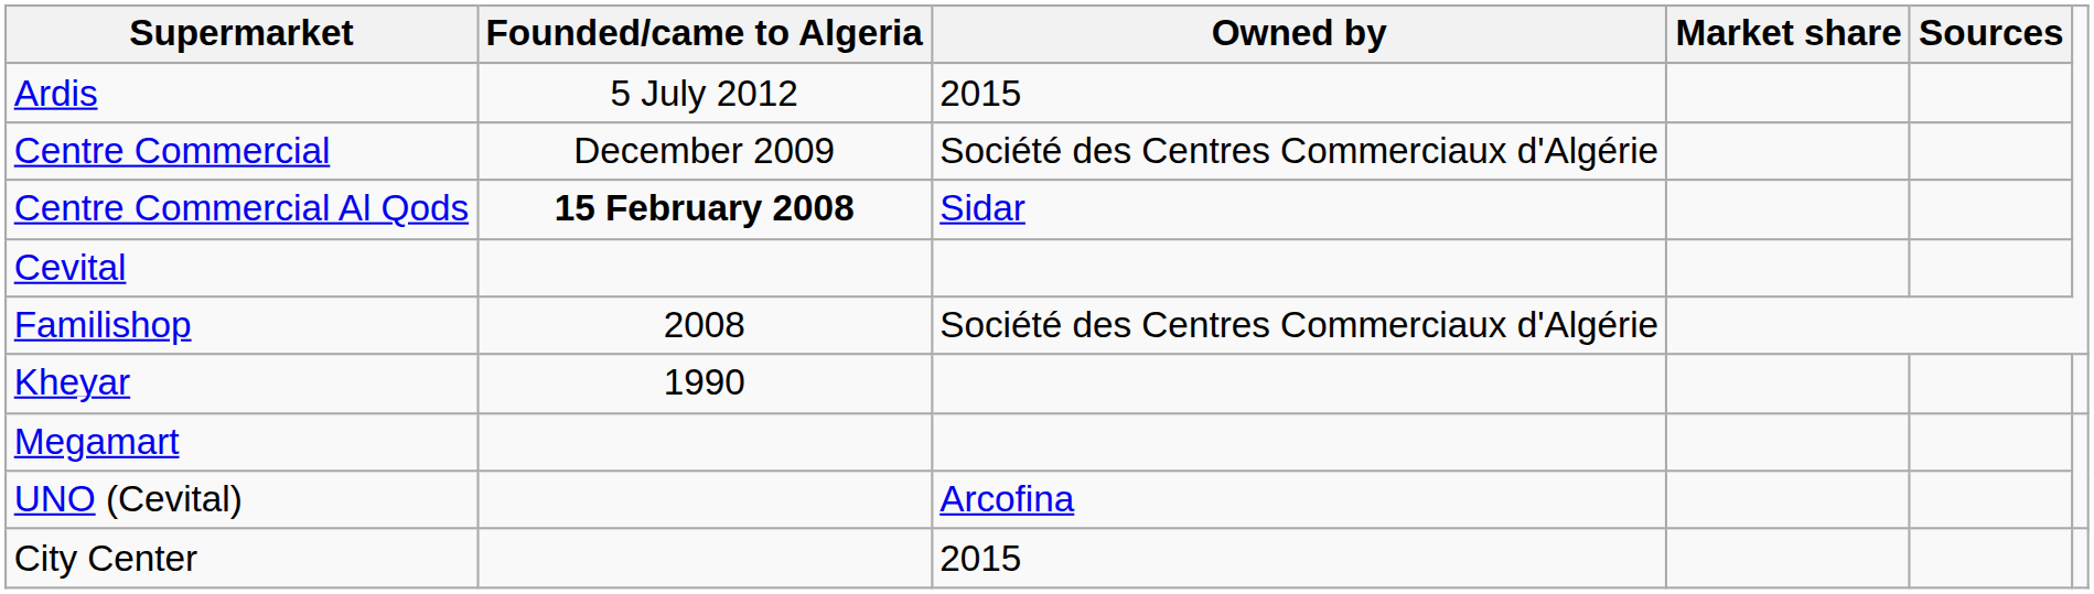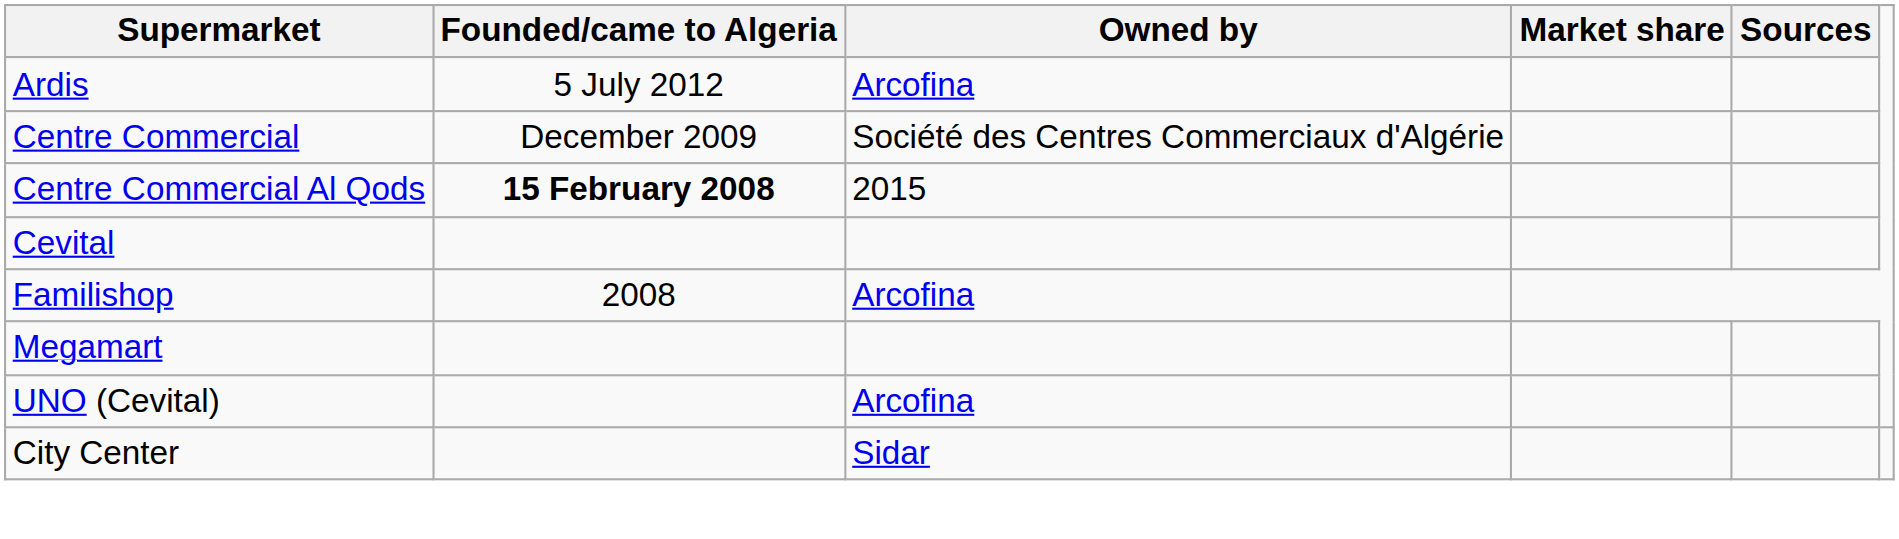Ardis | Owned by: 2015 -> Arcofina
Centre Commercial Al Qods | Owned by: Sidar -> 2015
Familishop | Owned by: Société des Centres Commerciaux d'Algérie -> Arcofina
- row: Kheyar | 1990
City Center | Owned by: 2015 -> Sidar
